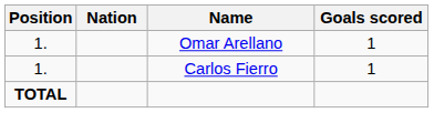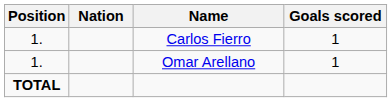rows swapped: Omar Arellano <-> Carlos Fierro
